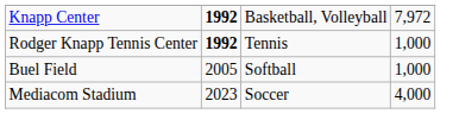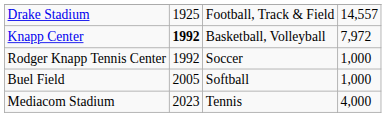+ row: Drake Stadium | 1925 | Football, Track & Field | 14,557
Rodger Knapp Tennis Center | column 2: bold -> normal
Rodger Knapp Tennis Center | column 3: Tennis -> Soccer
Mediacom Stadium | column 3: Soccer -> Tennis
